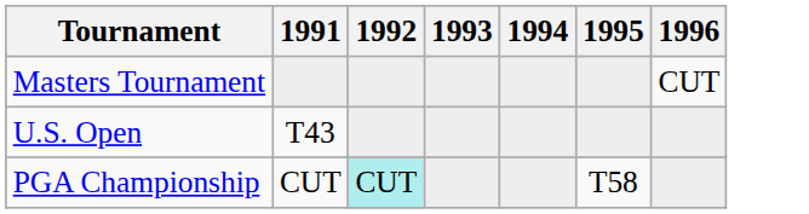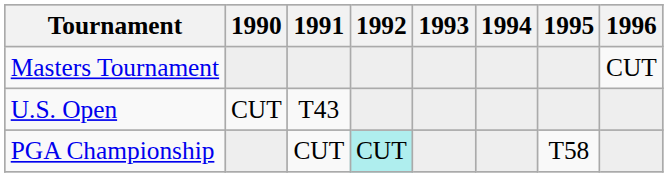+ column: 1990 | CUT
